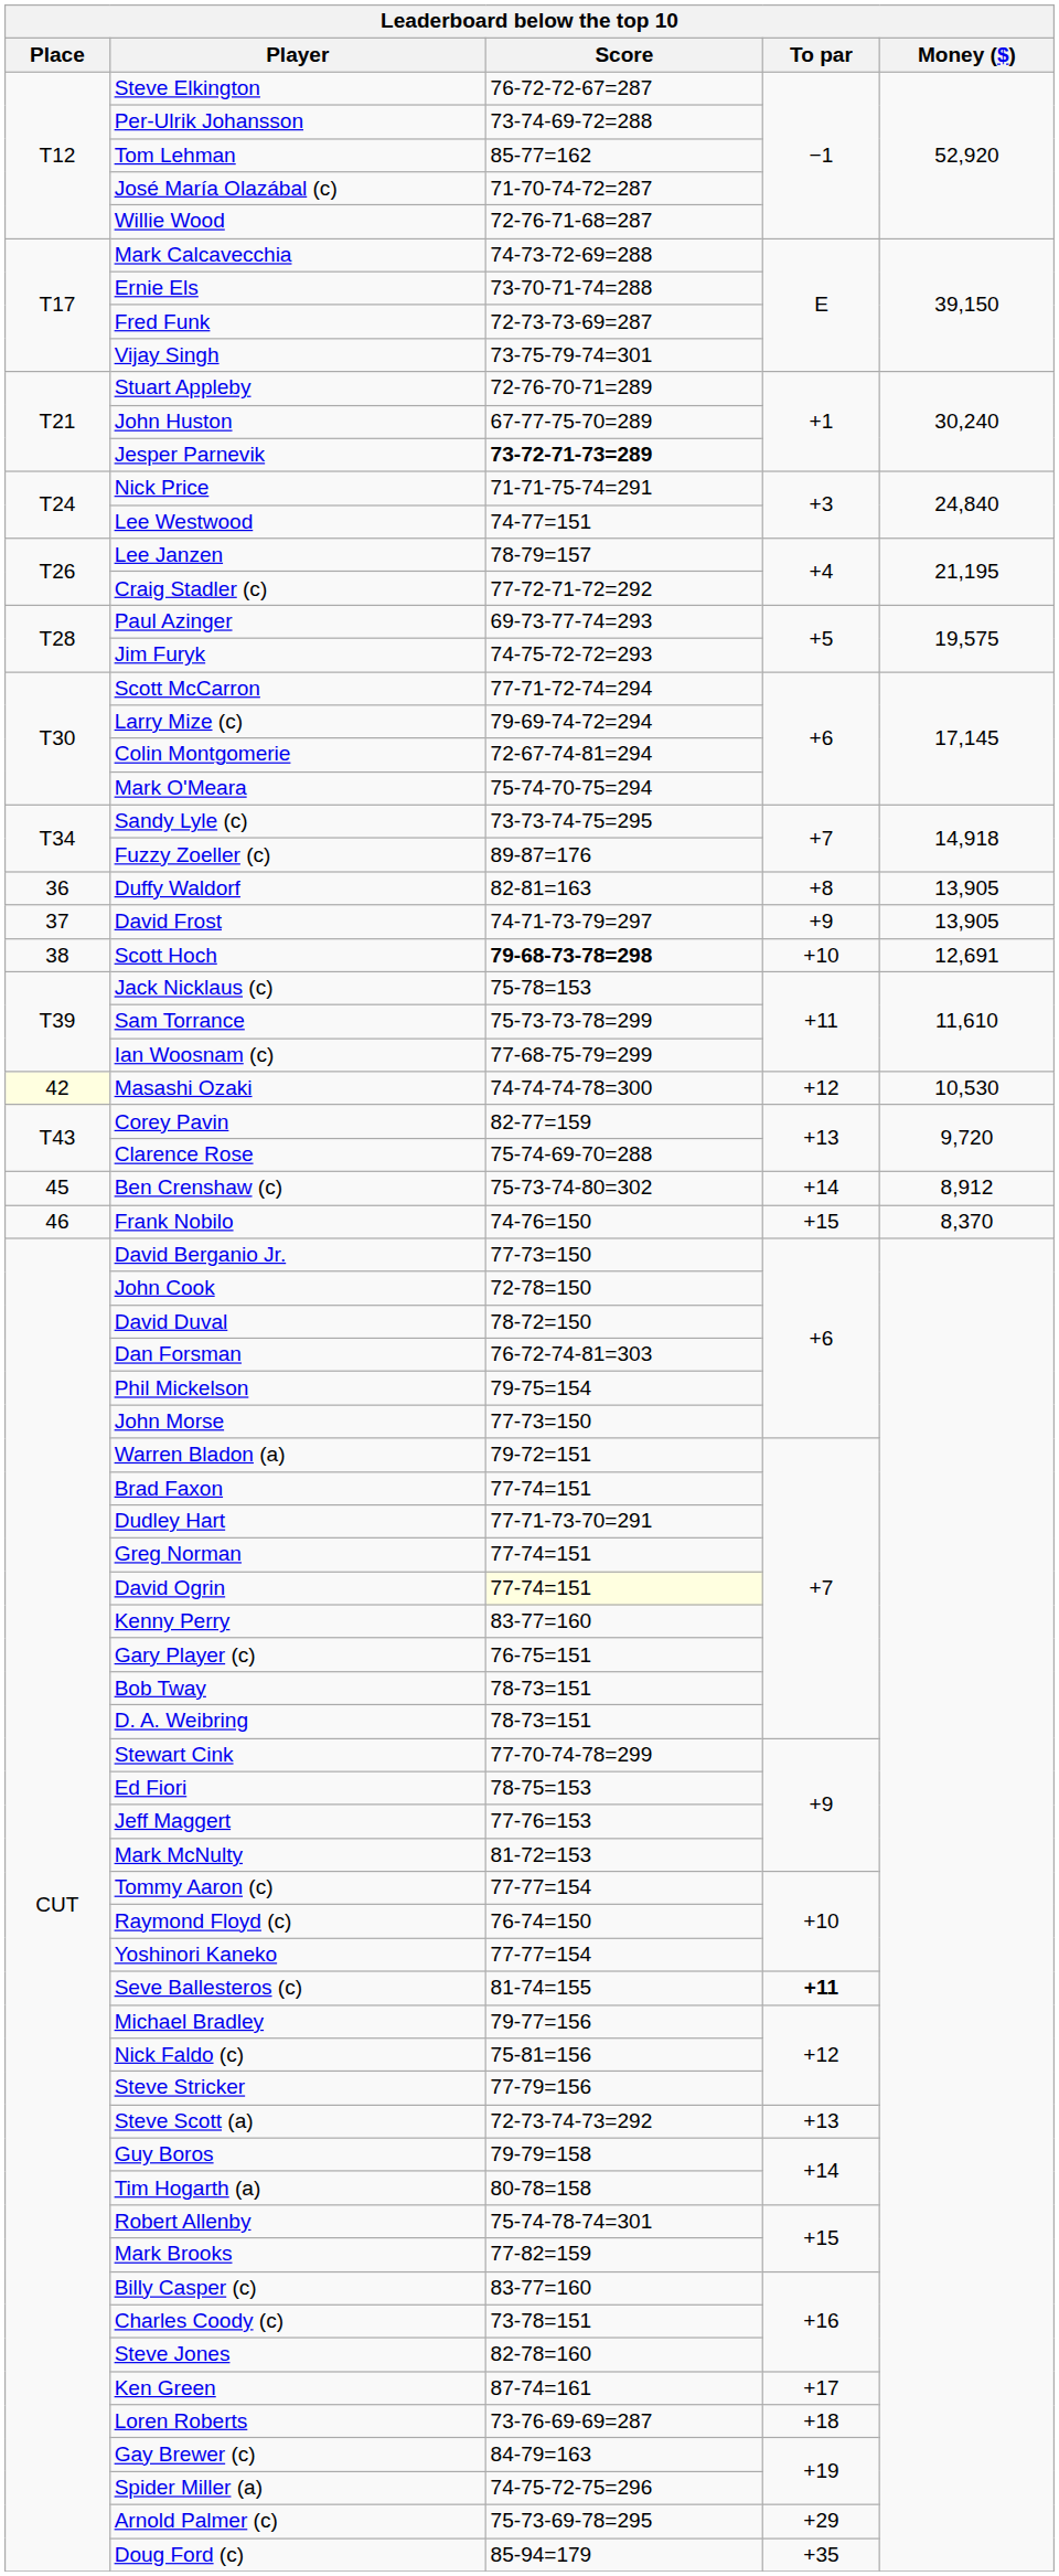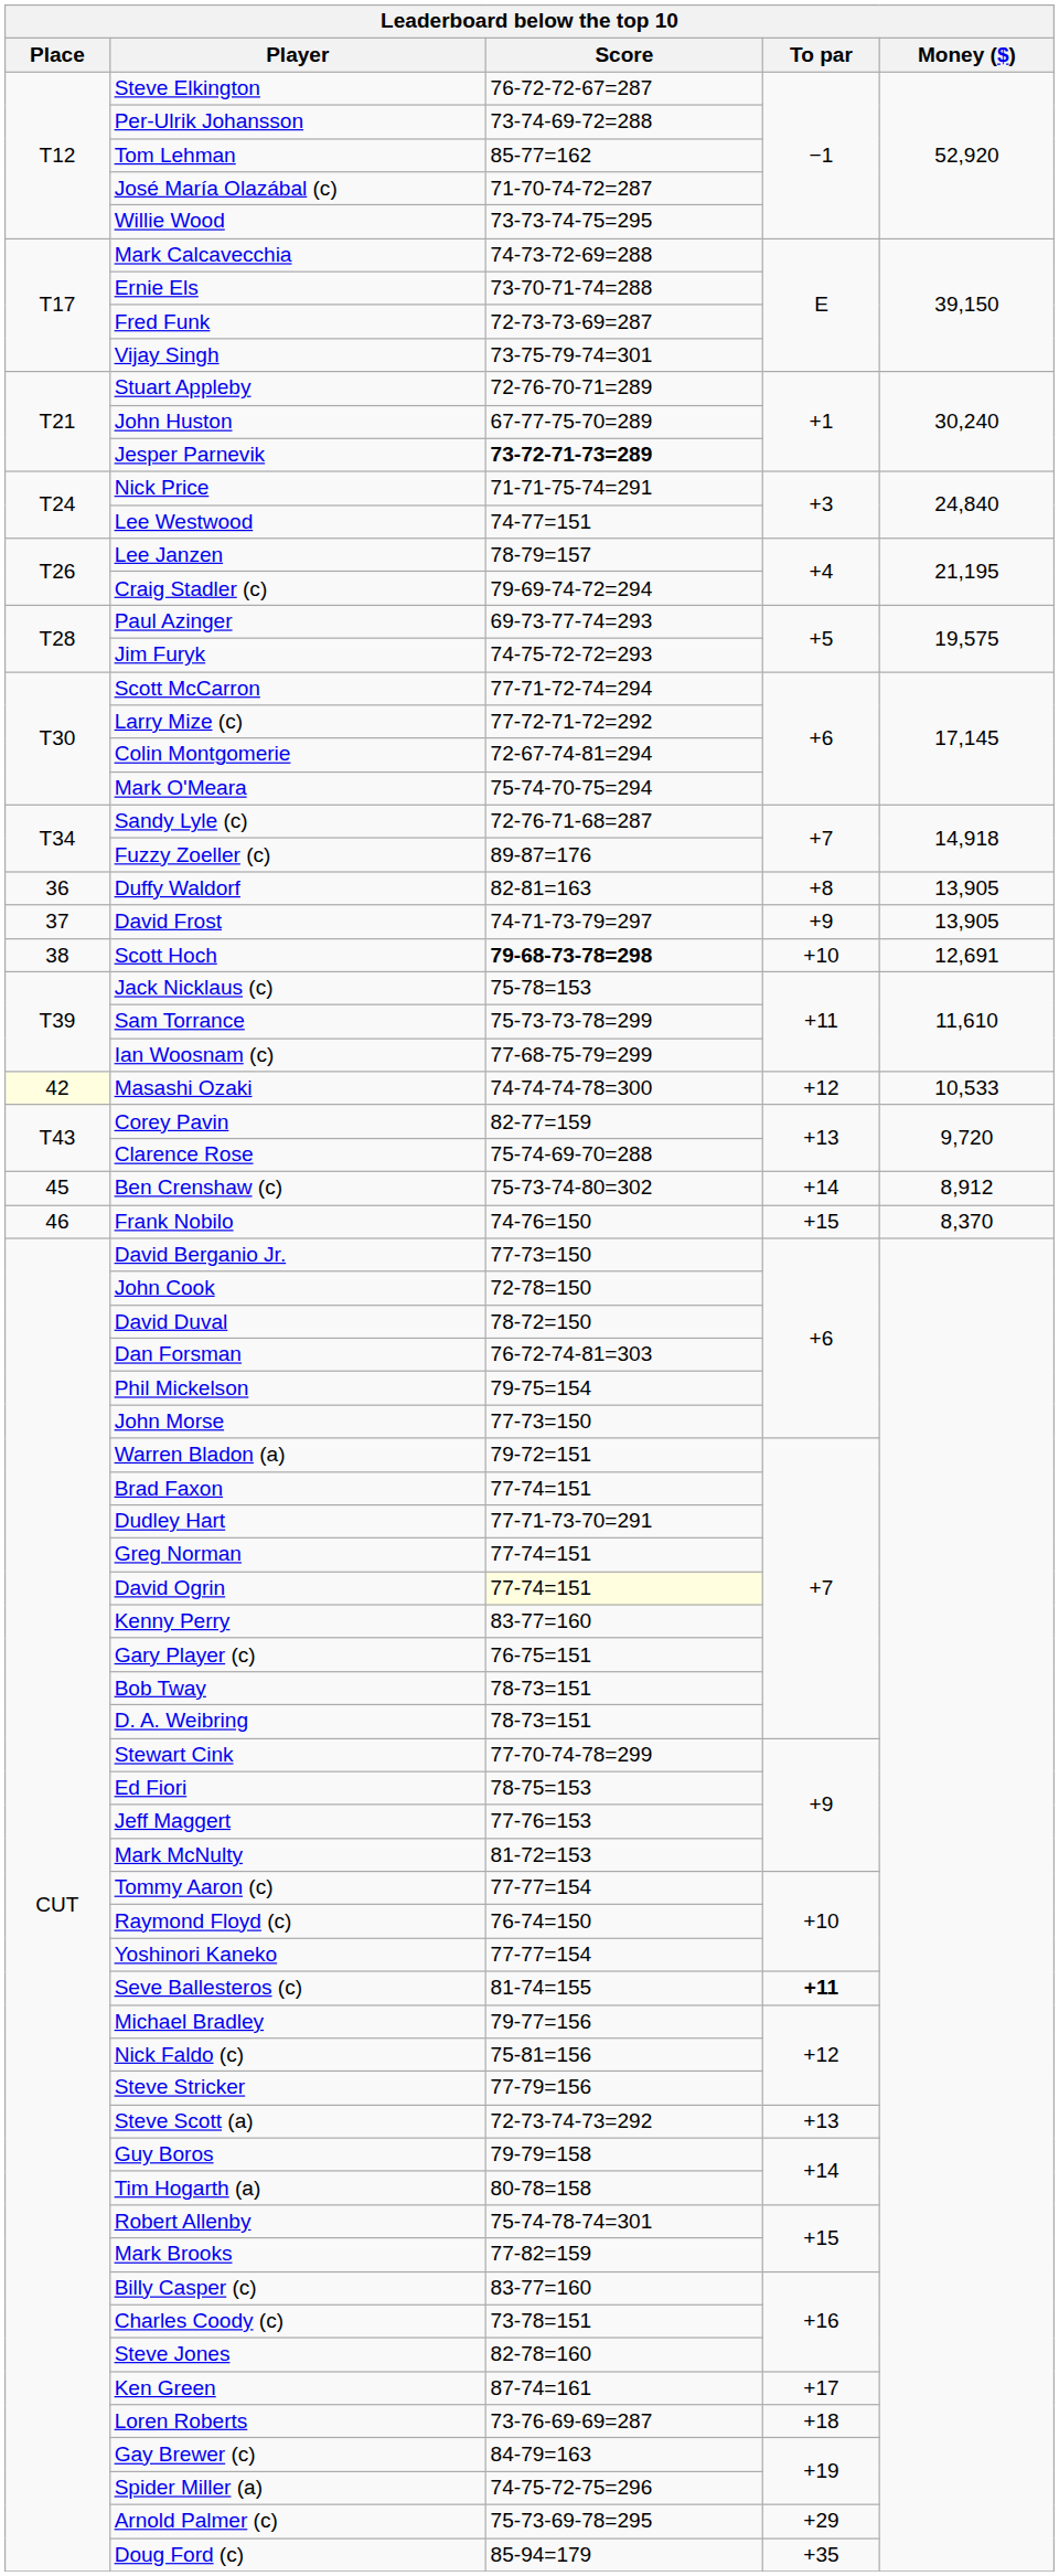Willie Wood | Score: 72-76-71-68=287 -> 73-73-74-75=295
Craig Stadler (c) | Score: 77-72-71-72=292 -> 79-69-74-72=294
Larry Mize (c) | Score: 79-69-74-72=294 -> 77-72-71-72=292
Sandy Lyle (c) | Score: 73-73-74-75=295 -> 72-76-71-68=287
Masashi Ozaki | Money ($): 10,530 -> 10,533
